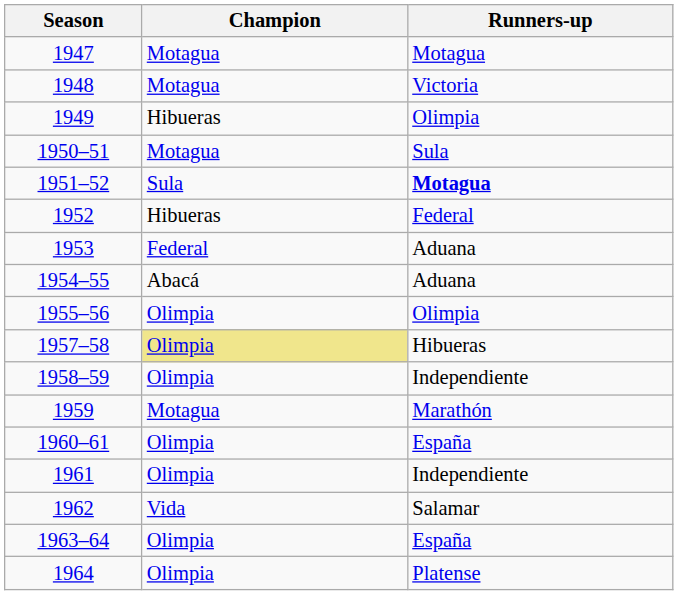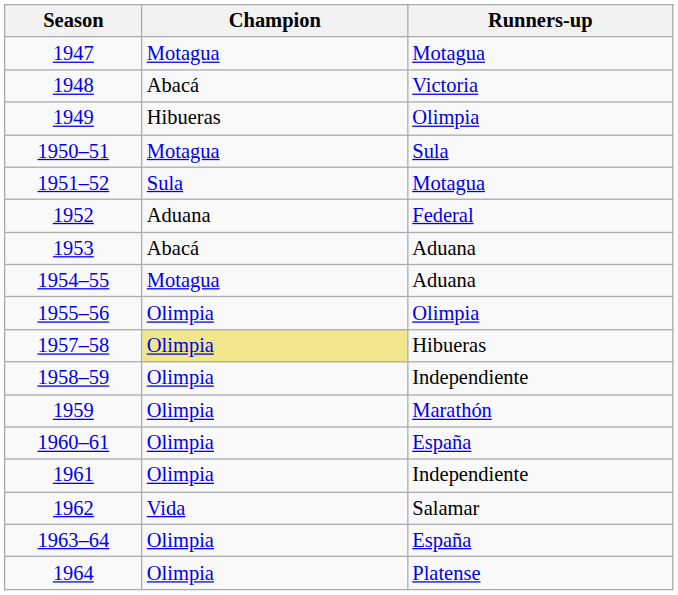1948 | Champion: Motagua -> Abacá
1951–52 | Runners-up: bold -> normal
1952 | Champion: Hibueras -> Aduana
1953 | Champion: Federal -> Abacá
1954–55 | Champion: Abacá -> Motagua
1959 | Champion: Motagua -> Olimpia
